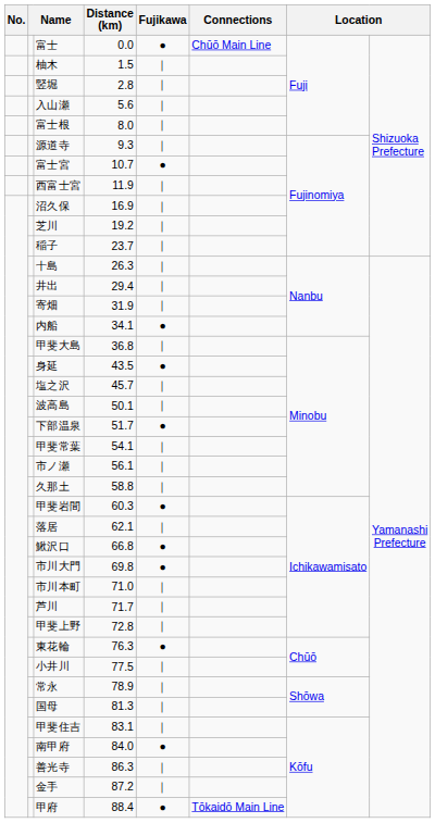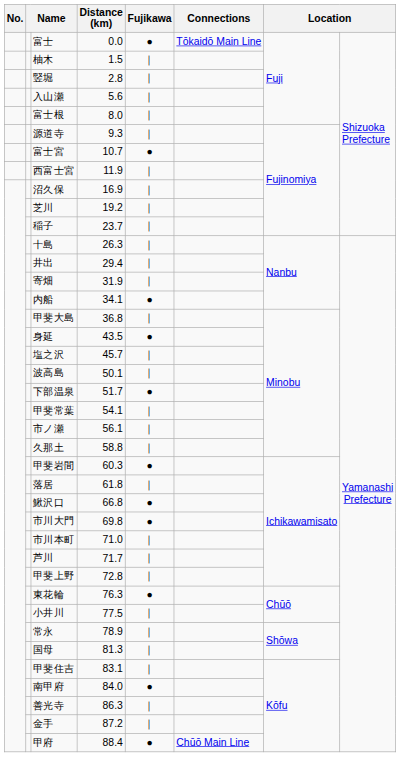富士 | Connections: Chūō Main Line -> Tōkaidō Main Line
落居 | Distance (km): 62.1 -> 61.8
甲府 | Connections: Tōkaidō Main Line -> Chūō Main Line
